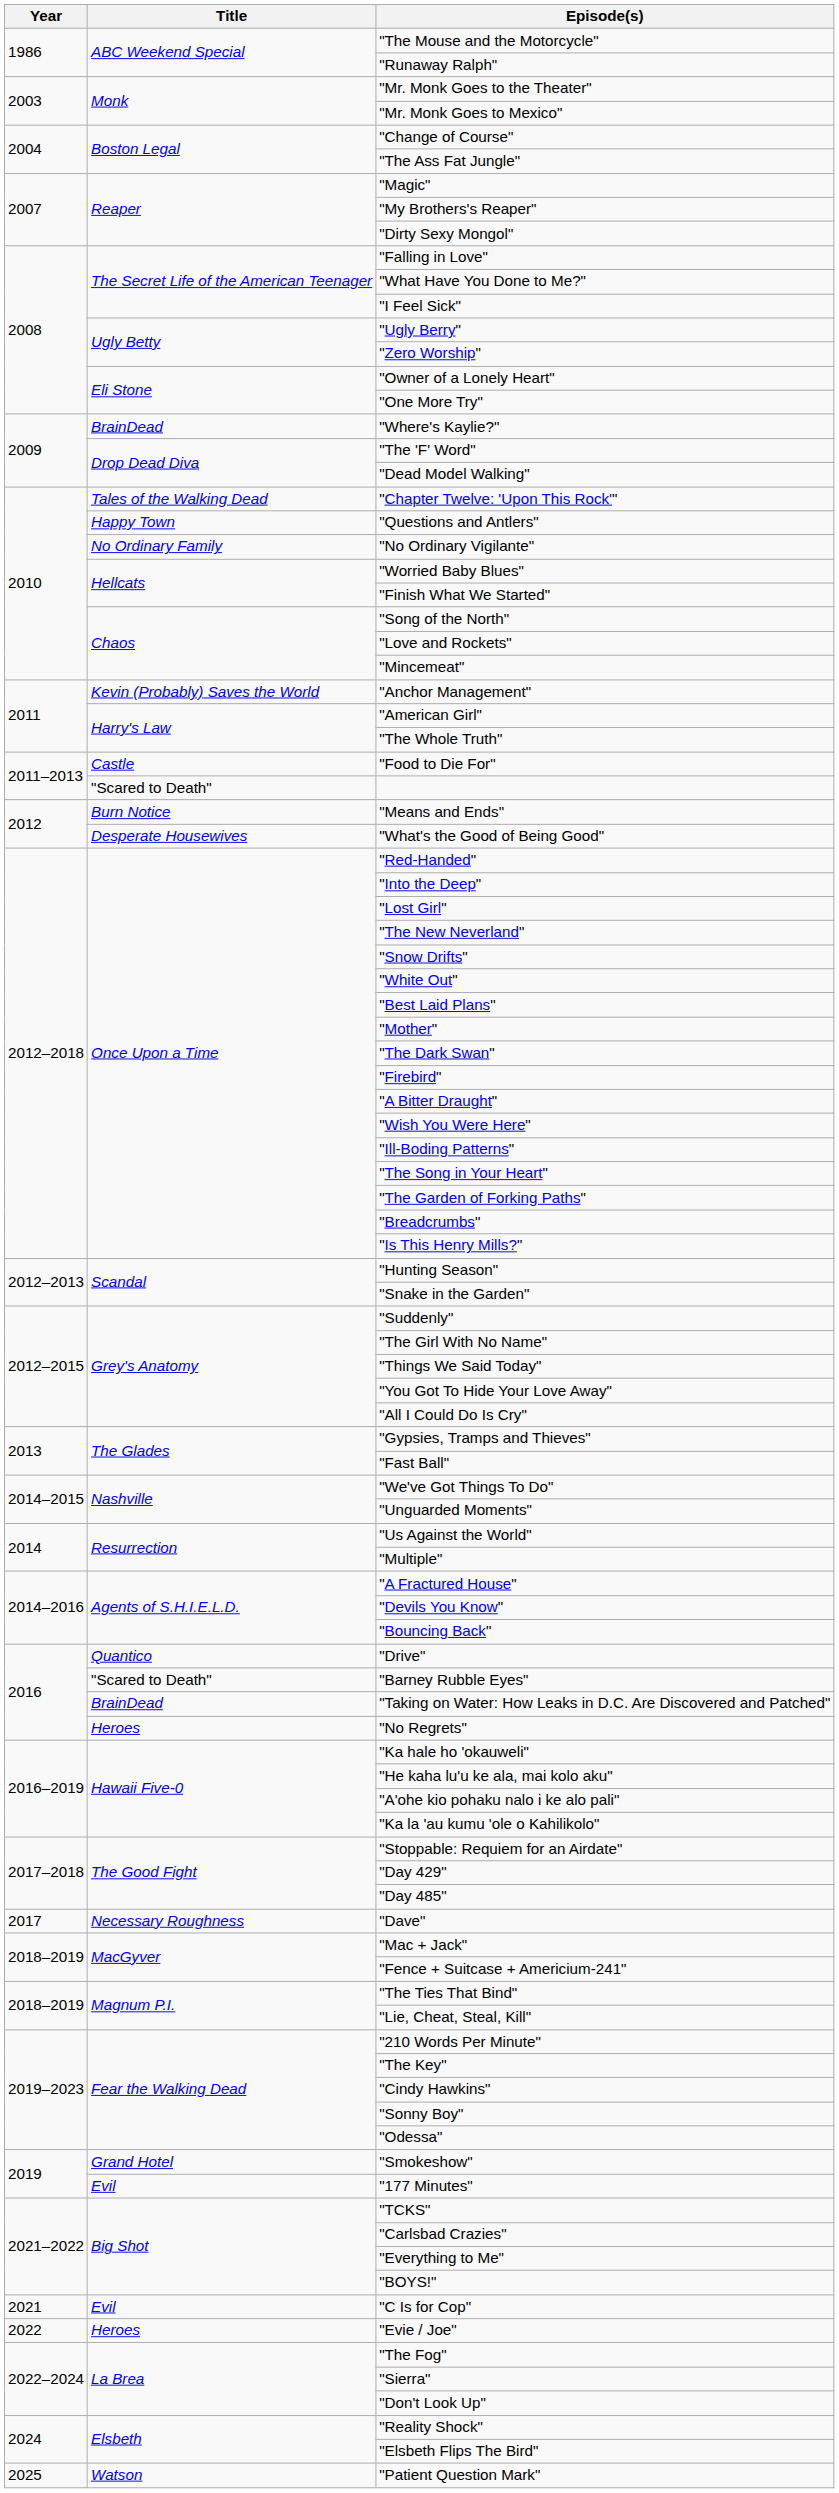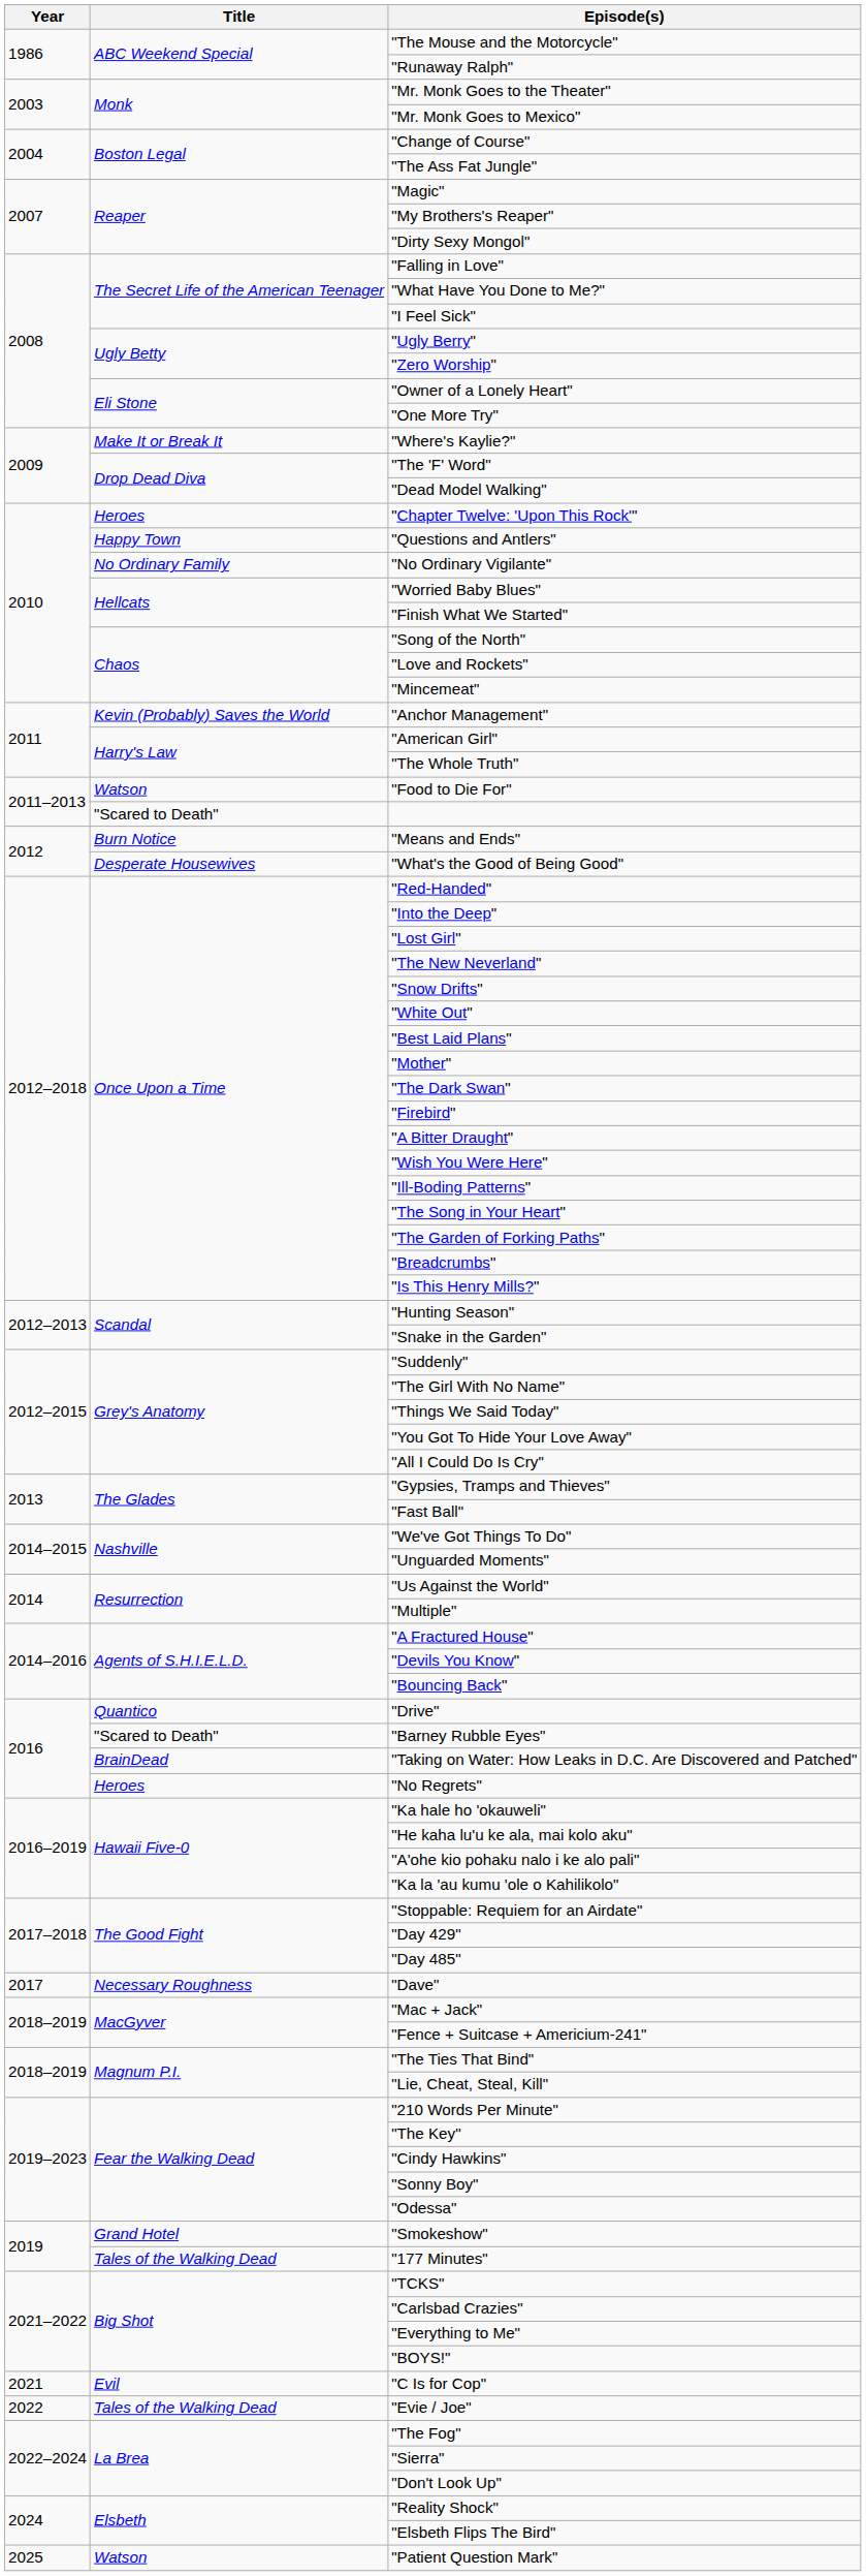"Where's Kaylie?" | Title: BrainDead -> Make It or Break It
"Chapter Twelve: 'Upon This Rock'" | Title: Tales of the Walking Dead -> Heroes
"Food to Die For" | Title: Castle -> Watson
"177 Minutes" | Title: Evil -> Tales of the Walking Dead
"Evie / Joe" | Title: Heroes -> Tales of the Walking Dead
